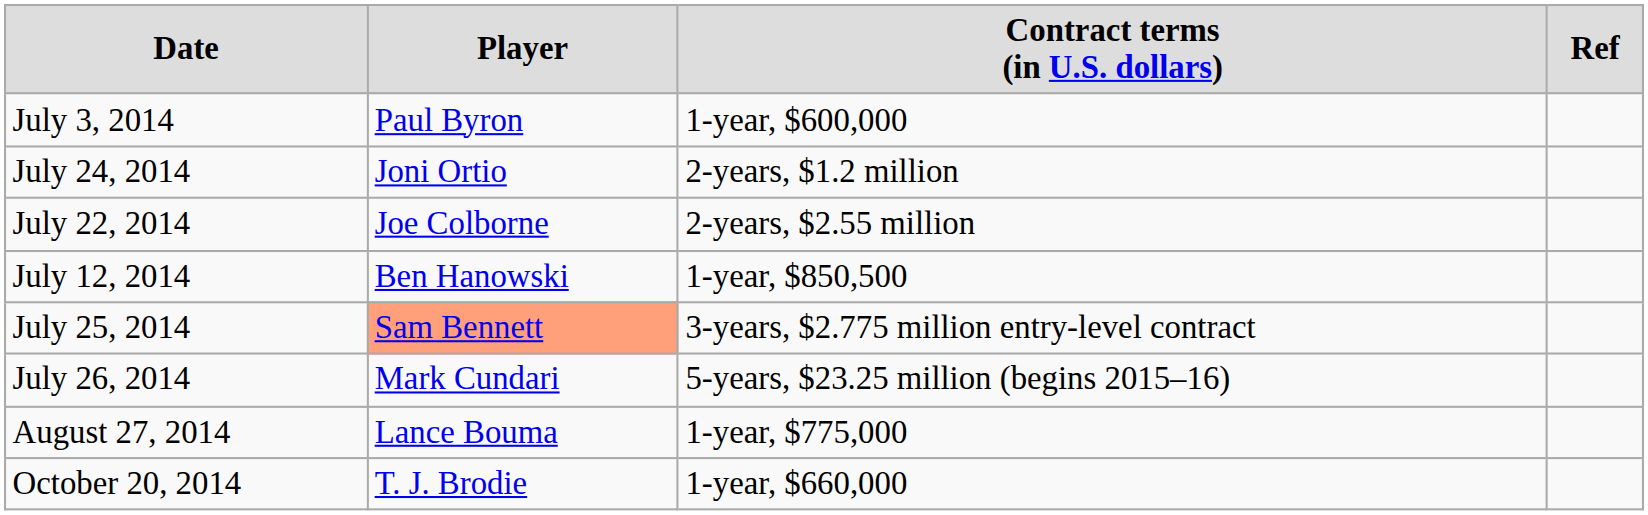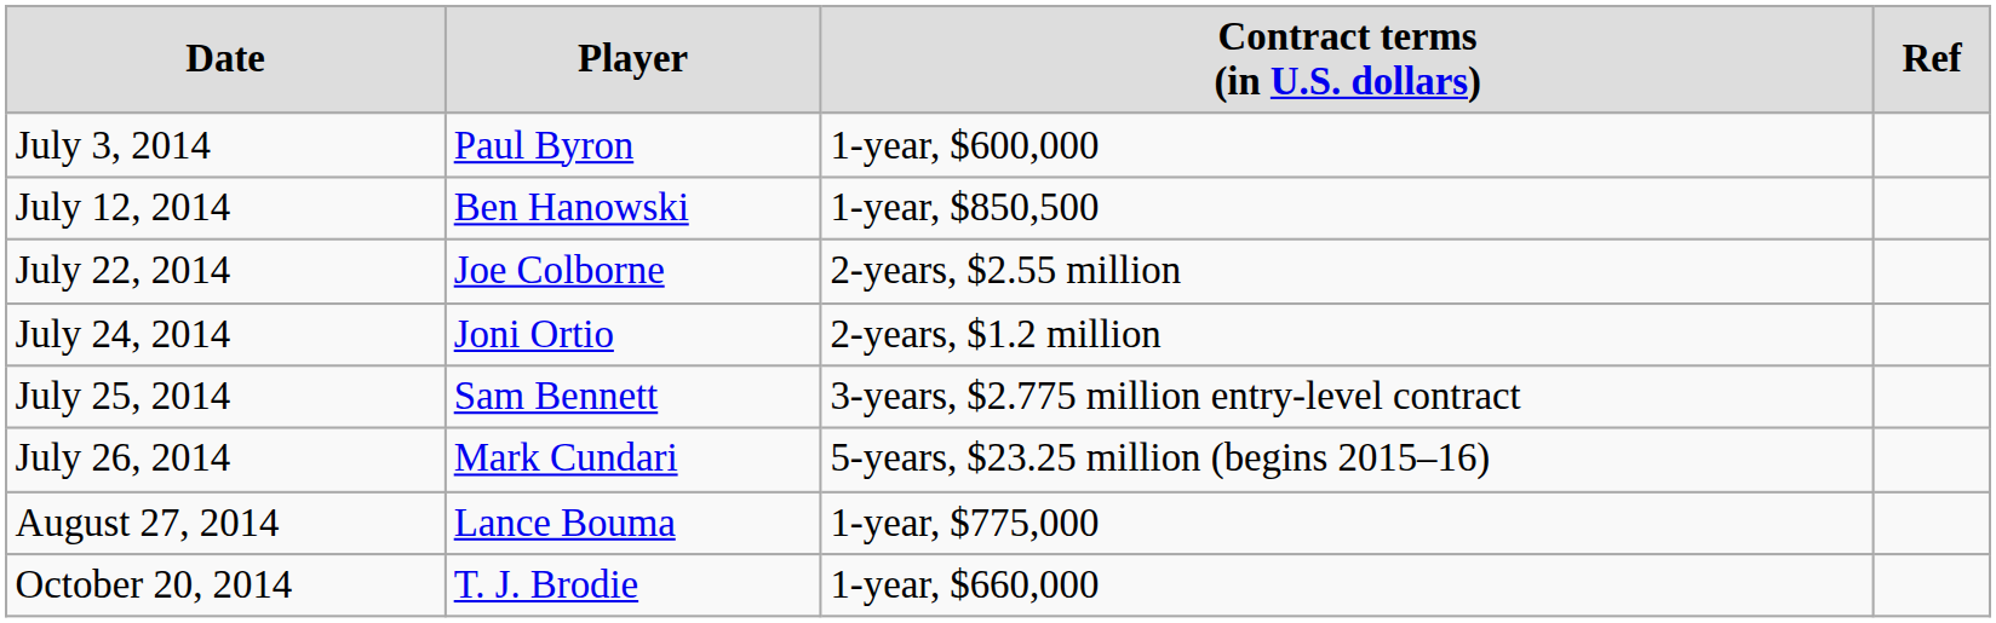rows swapped: July 12, 2014 <-> July 24, 2014
July 25, 2014 | column 2: lightsalmon background -> no background
